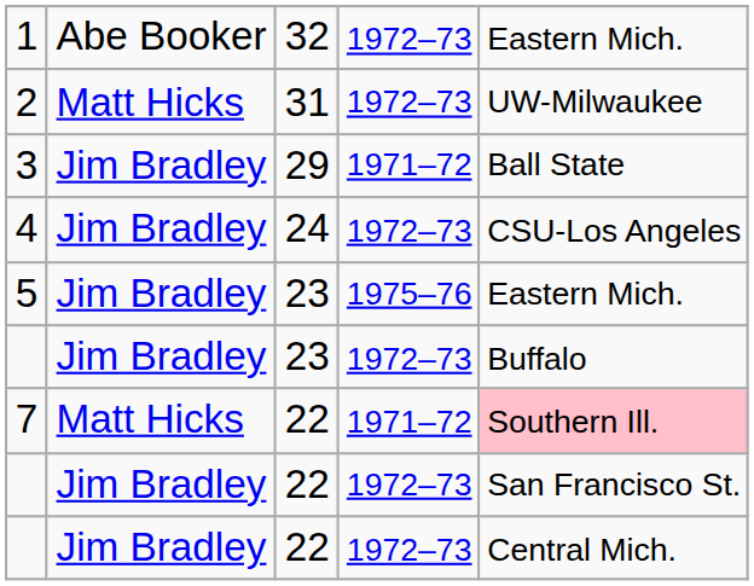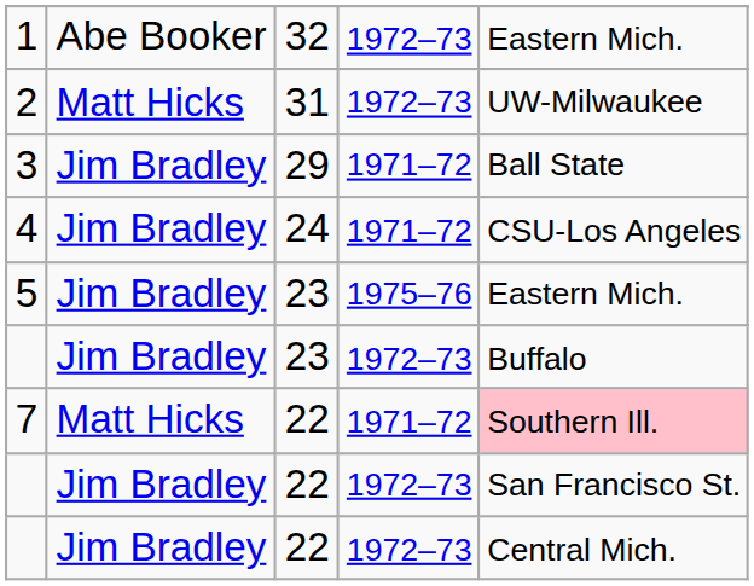4 | column 4: 1972–73 -> 1971–72
